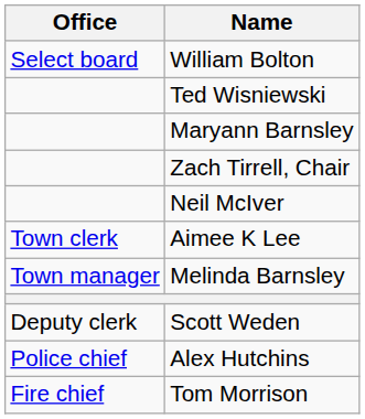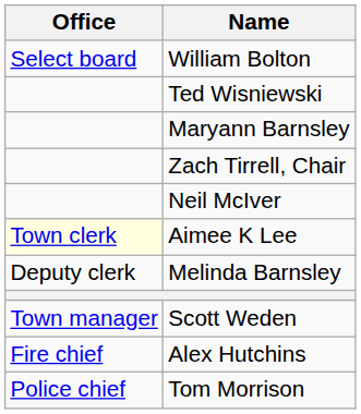Aimee K Lee | Office: no background -> lightyellow background
Melinda Barnsley | Office: Town manager -> Deputy clerk
Scott Weden | Office: Deputy clerk -> Town manager
Alex Hutchins | Office: Police chief -> Fire chief
Tom Morrison | Office: Fire chief -> Police chief
